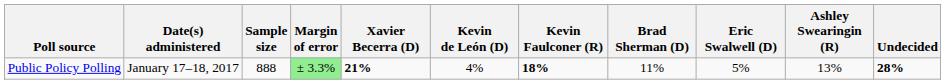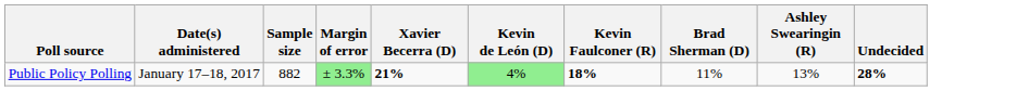- column: Eric Swalwell (D) | 5%
Public Policy Polling | Sample size: 888 -> 882
Public Policy Polling | Kevin de León (D): no background -> lightgreen background
